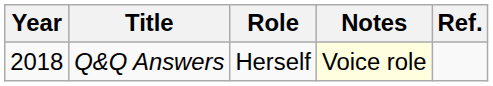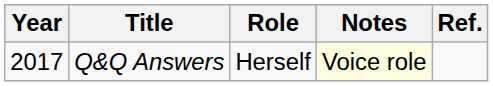Q&Q Answers | Year: 2018 -> 2017
